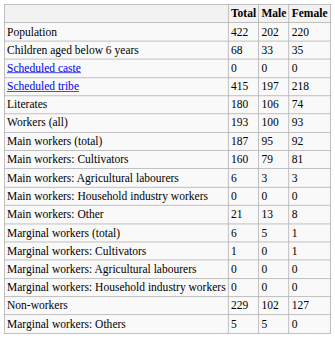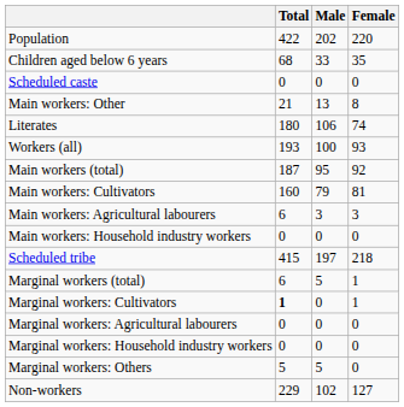rows swapped: Scheduled tribe <-> Main workers: Other
Marginal workers: Cultivators | Total: normal -> bold
rows swapped: Marginal workers: Others <-> Non-workers
